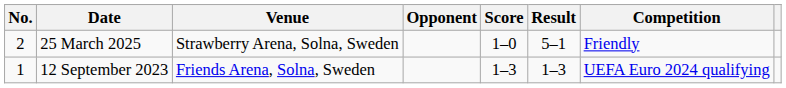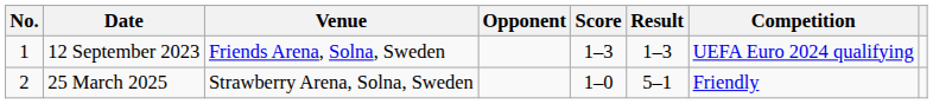rows swapped: 12 September 2023 <-> 25 March 2025
